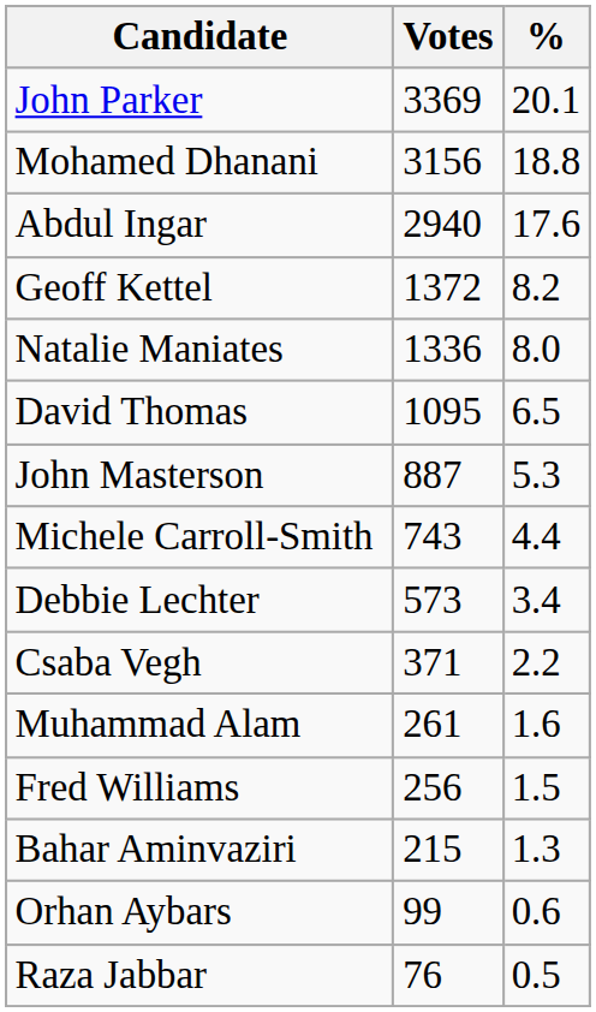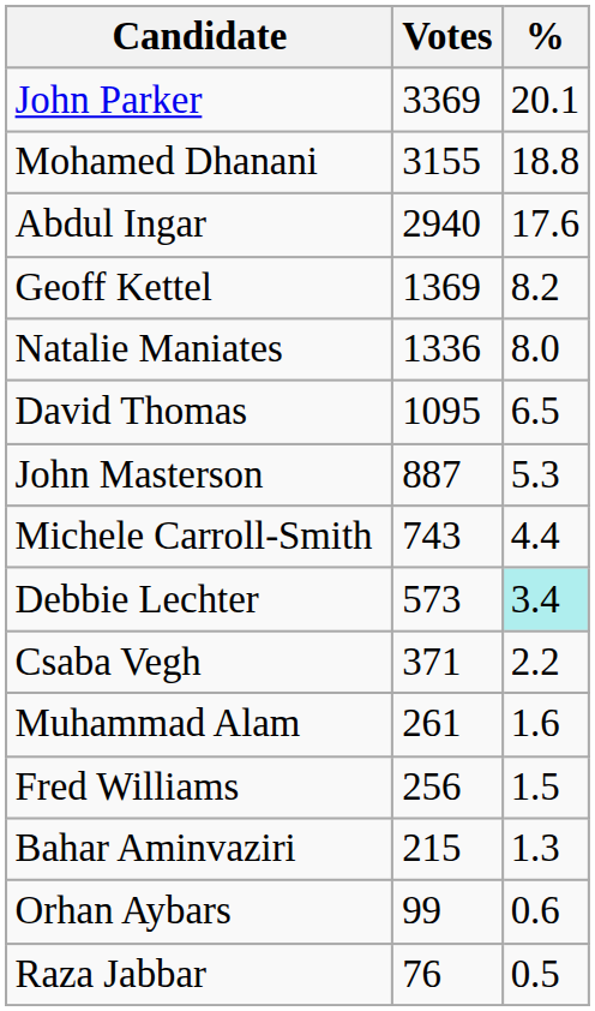Mohamed Dhanani | Votes: 3156 -> 3155
Geoff Kettel | Votes: 1372 -> 1369
Debbie Lechter | %: no background -> paleturquoise background
